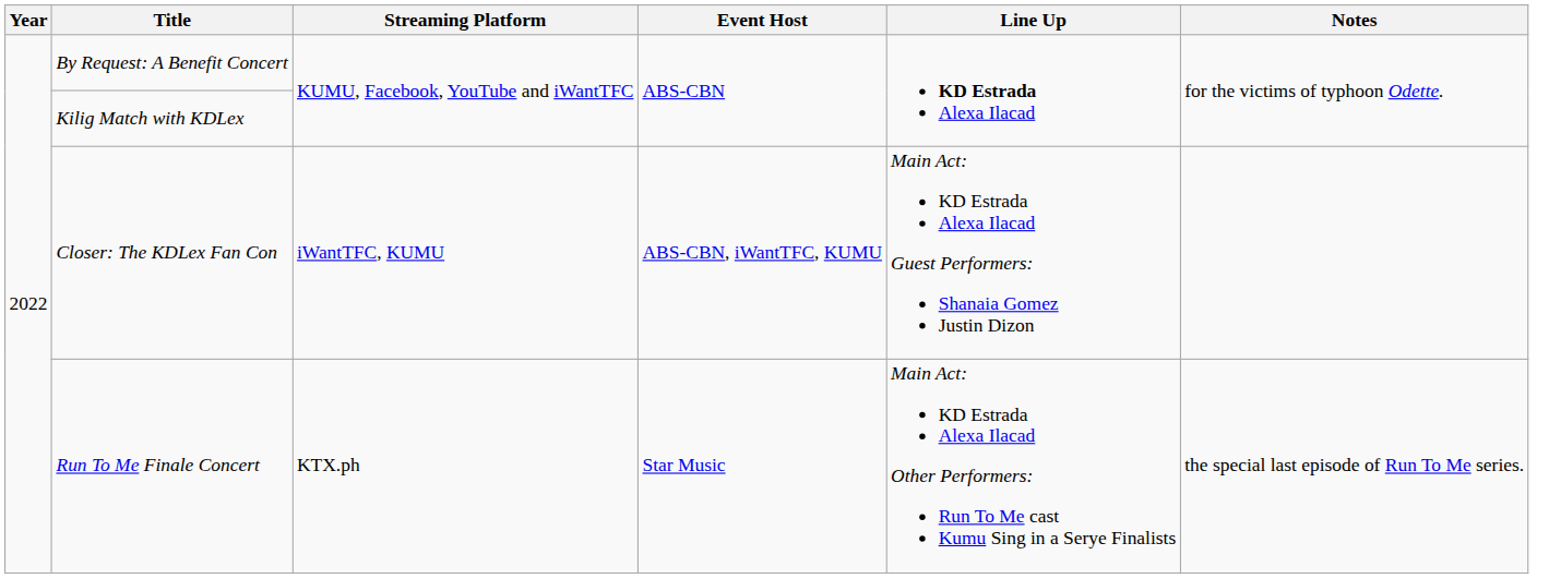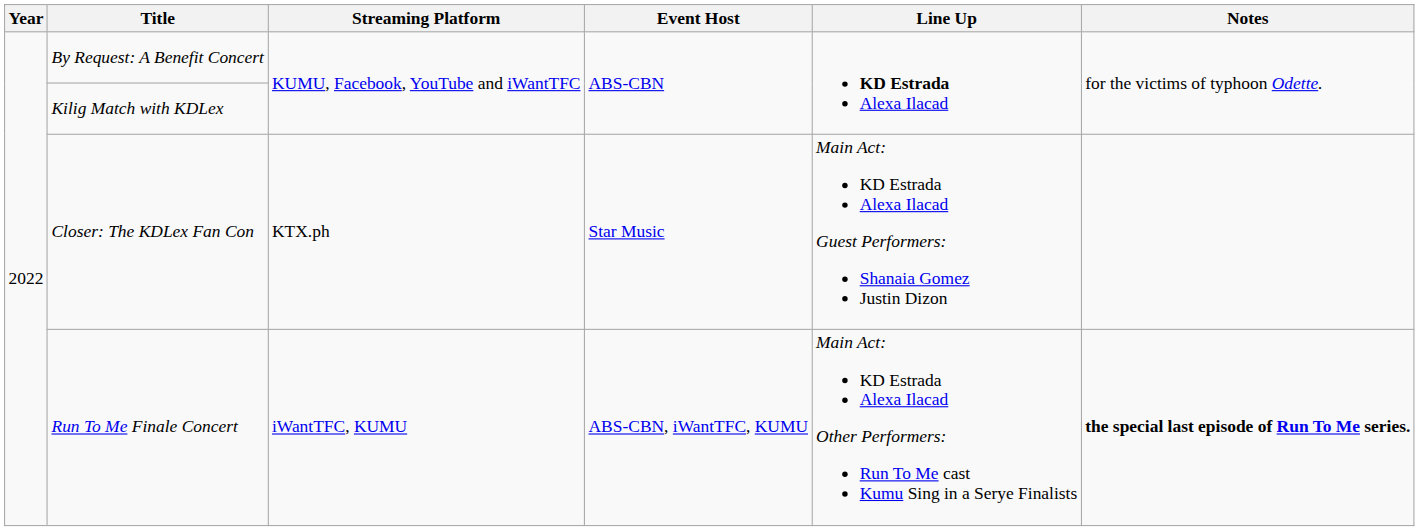Closer: The KDLex Fan Con | Streaming Platform: iWantTFC, KUMU -> KTX.ph
Closer: The KDLex Fan Con | Event Host: ABS-CBN, iWantTFC, KUMU -> Star Music
Run To Me Finale Concert | Streaming Platform: KTX.ph -> iWantTFC, KUMU
Run To Me Finale Concert | Event Host: Star Music -> ABS-CBN, iWantTFC, KUMU
Run To Me Finale Concert | Notes: normal -> bold
